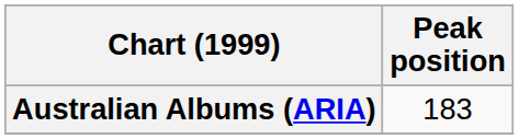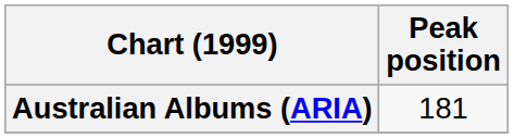Australian Albums (ARIA) | Peak position: 183 -> 181
